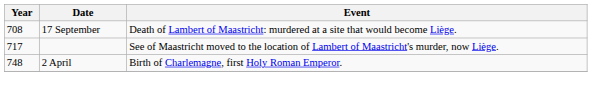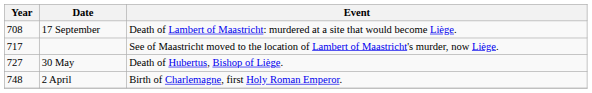+ row: 727 | 30 May | Death of Hubertus, Bishop of Liège.
